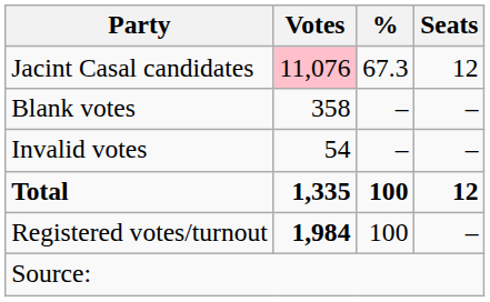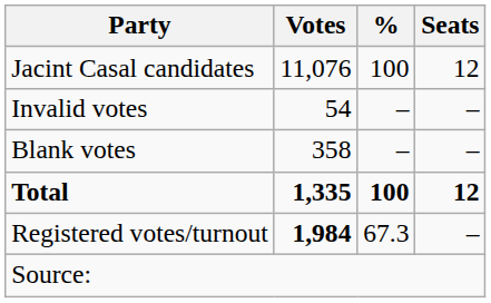Jacint Casal candidates | Votes: pink background -> no background
Jacint Casal candidates | %: 67.3 -> 100
rows swapped: Blank votes <-> Invalid votes
Registered votes/turnout | %: 100 -> 67.3
